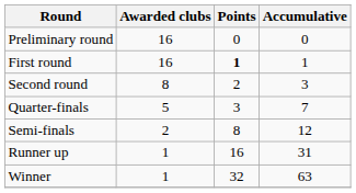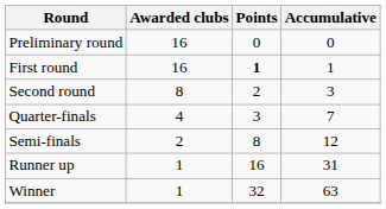Quarter-finals | Awarded clubs: 5 -> 4
